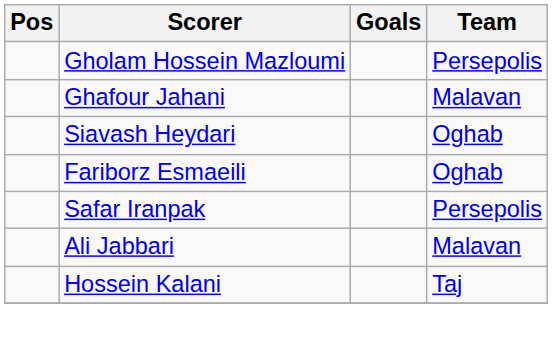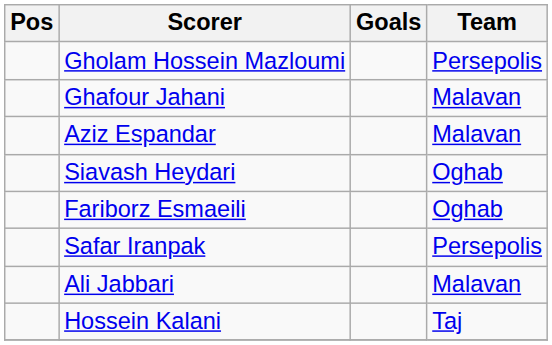+ row: Aziz Espandar | Malavan
